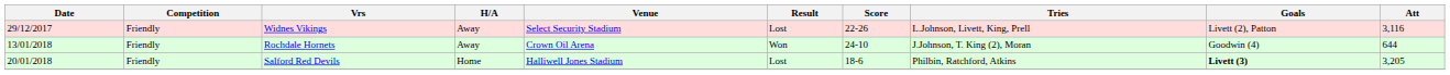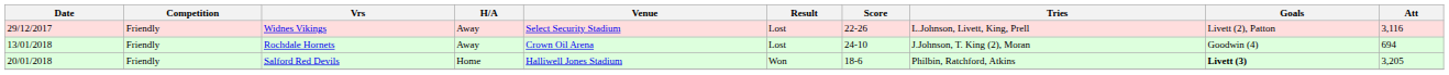Rochdale Hornets | Result: Won -> Lost
Rochdale Hornets | Att: 644 -> 694
Salford Red Devils | Result: Lost -> Won
